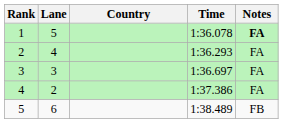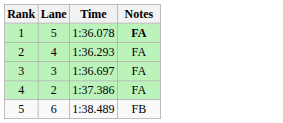- column: Country
